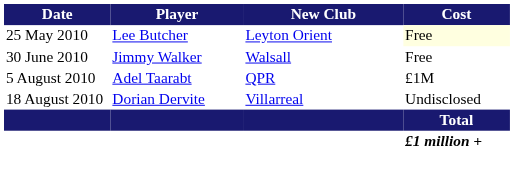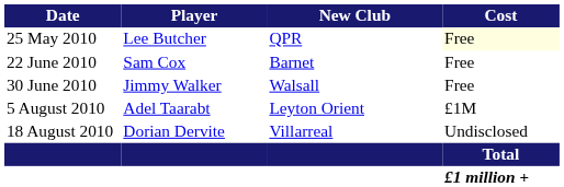25 May 2010 | New Club: Leyton Orient -> QPR
+ row: 22 June 2010 | Sam Cox | Barnet | Free
5 August 2010 | New Club: QPR -> Leyton Orient
